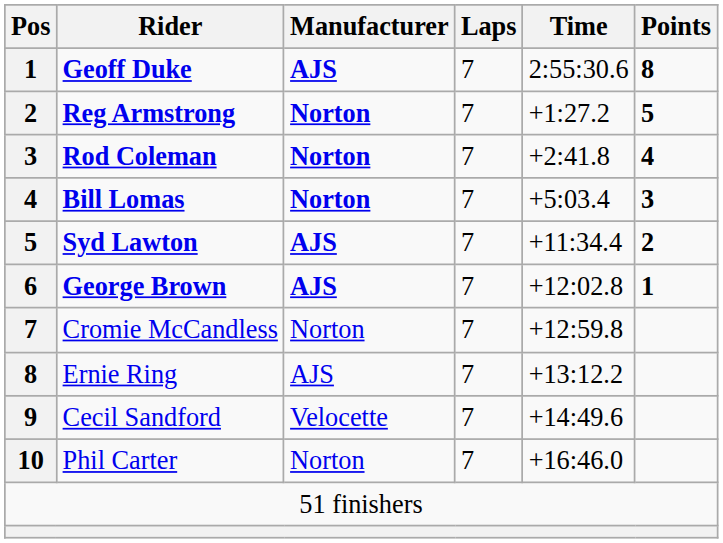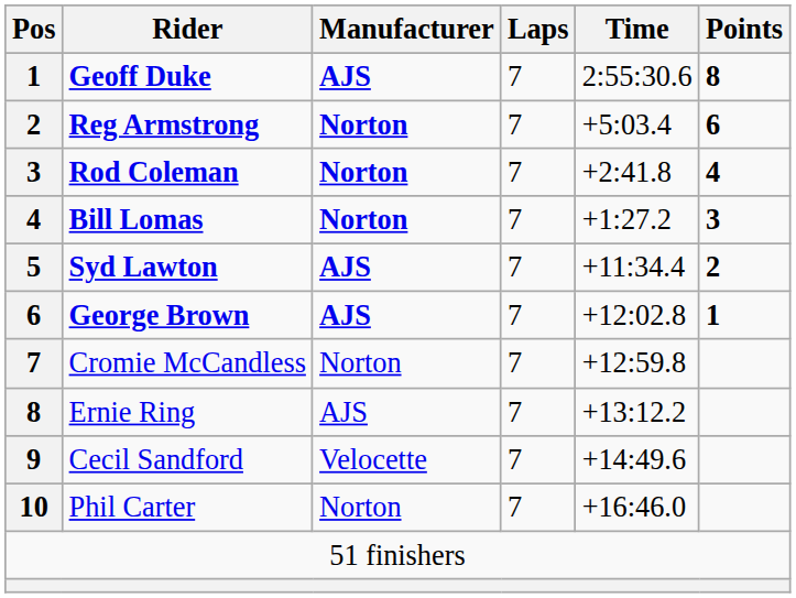Reg Armstrong | Time: +1:27.2 -> +5:03.4
Reg Armstrong | Points: 5 -> 6
Bill Lomas | Time: +5:03.4 -> +1:27.2
